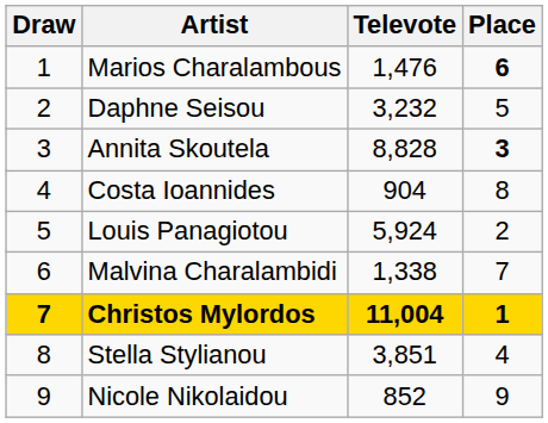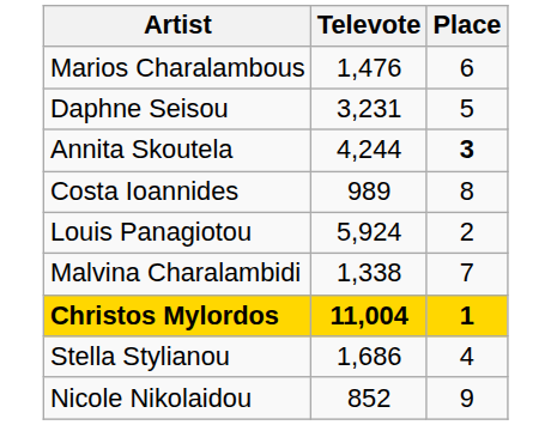- column: Draw | 1 | 2 | 3 | 4 | 5 | 6 | 7 | 8 | 9
Marios Charalambous | Place: bold -> normal
Daphne Seisou | Televote: 3,232 -> 3,231
Annita Skoutela | Televote: 8,828 -> 4,244
Costa Ioannides | Televote: 904 -> 989
Stella Stylianou | Televote: 3,851 -> 1,686
